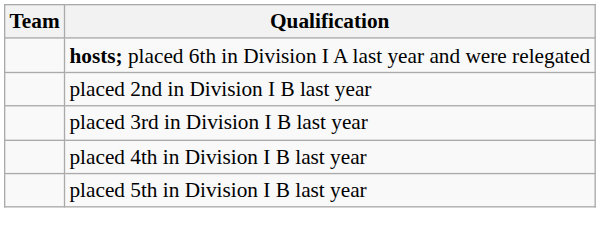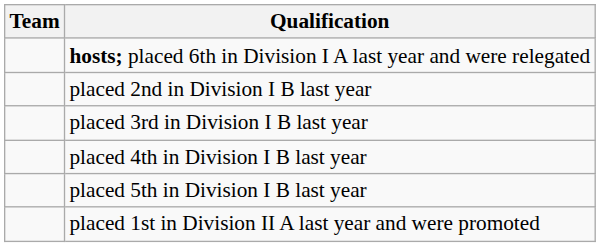+ row: placed 1st in Division II A last year and were promoted
